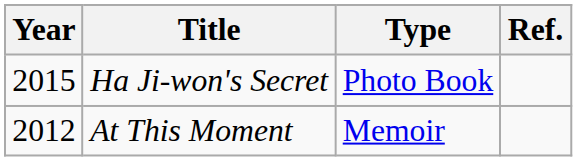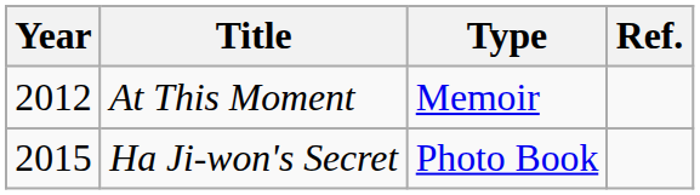rows swapped: At This Moment <-> Ha Ji-won's Secret
